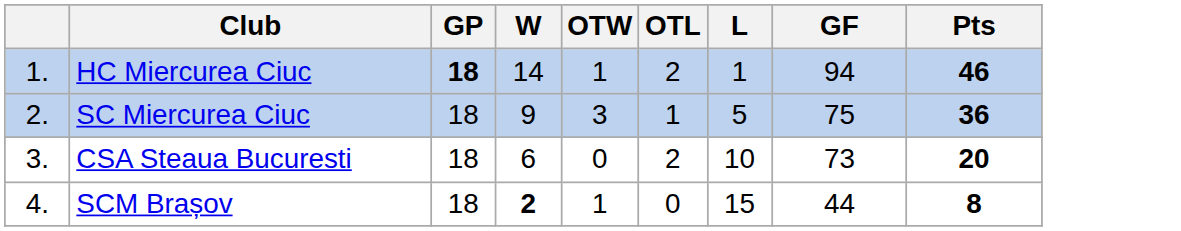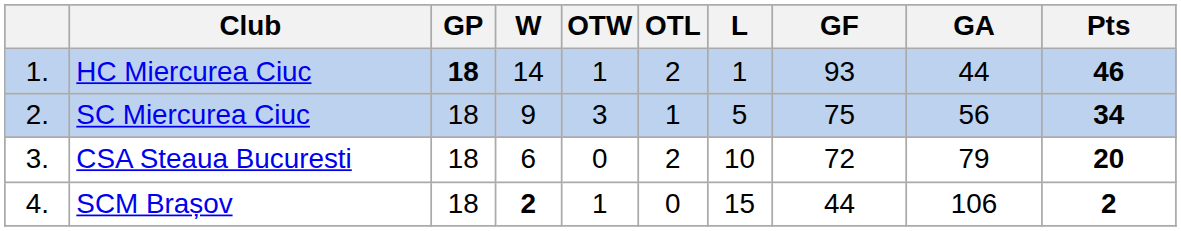+ column: GA | 44 | 56 | 79 | 106
HC Miercurea Ciuc | GF: 94 -> 93
SC Miercurea Ciuc | Pts: 36 -> 34
CSA Steaua Bucuresti | GF: 73 -> 72
SCM Brașov | Pts: 8 -> 2
